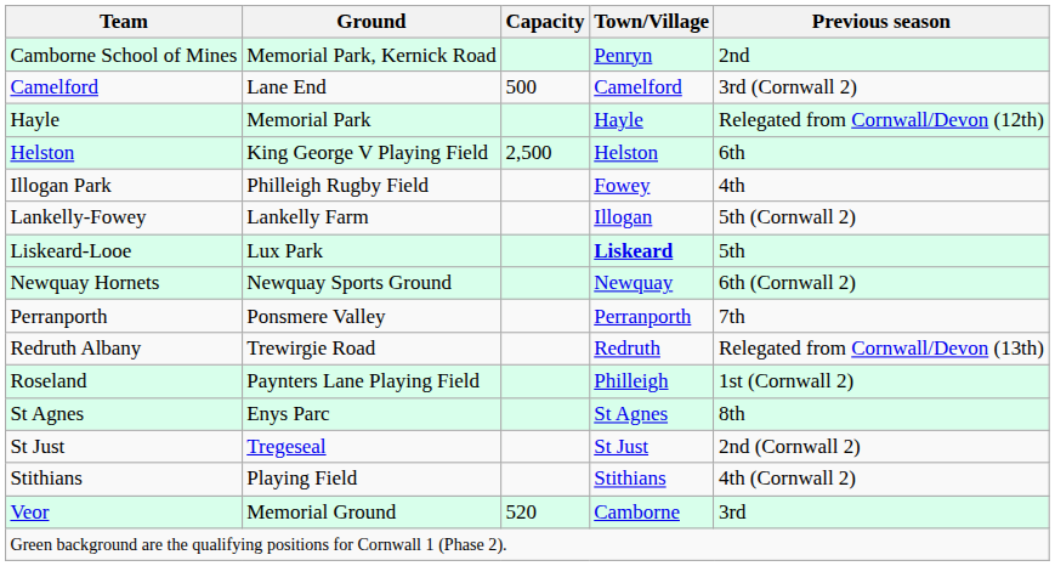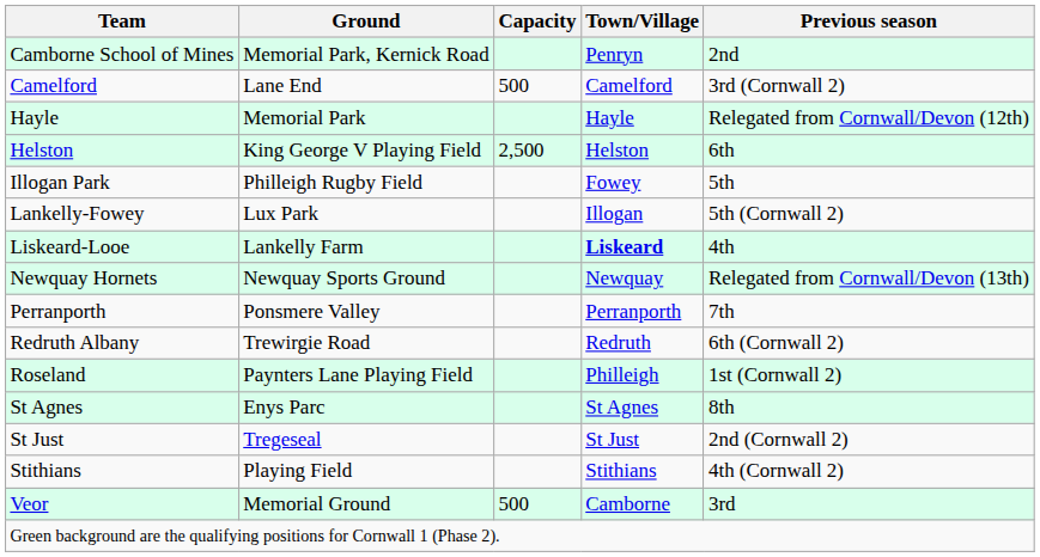Illogan Park | Previous season: 4th -> 5th
Lankelly-Fowey | Ground: Lankelly Farm -> Lux Park
Liskeard-Looe | Ground: Lux Park -> Lankelly Farm
Liskeard-Looe | Previous season: 5th -> 4th
Newquay Hornets | Previous season: 6th (Cornwall 2) -> Relegated from Cornwall/Devon (13th)
Redruth Albany | Previous season: Relegated from Cornwall/Devon (13th) -> 6th (Cornwall 2)
Veor | Capacity: 520 -> 500
